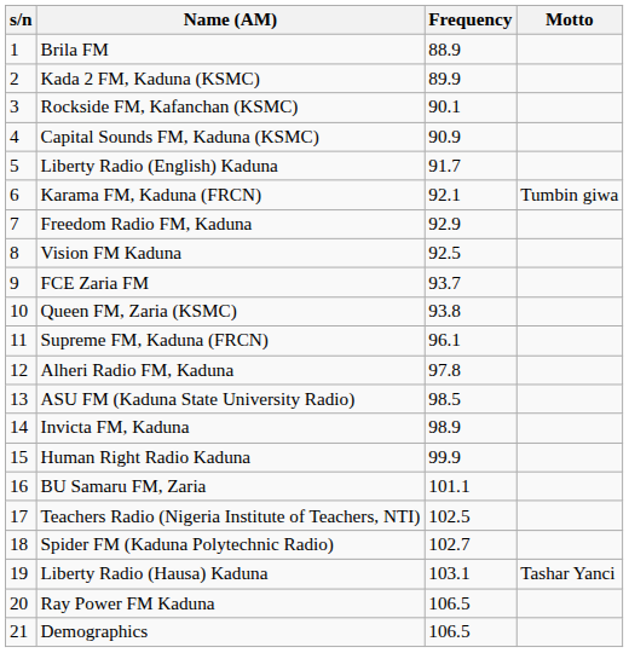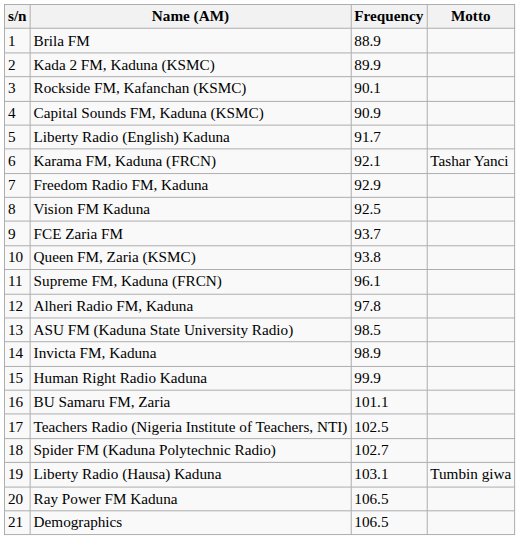Karama FM, Kaduna (FRCN) | Motto: Tumbin giwa -> Tashar Yanci
Liberty Radio (Hausa) Kaduna | Motto: Tashar Yanci -> Tumbin giwa
